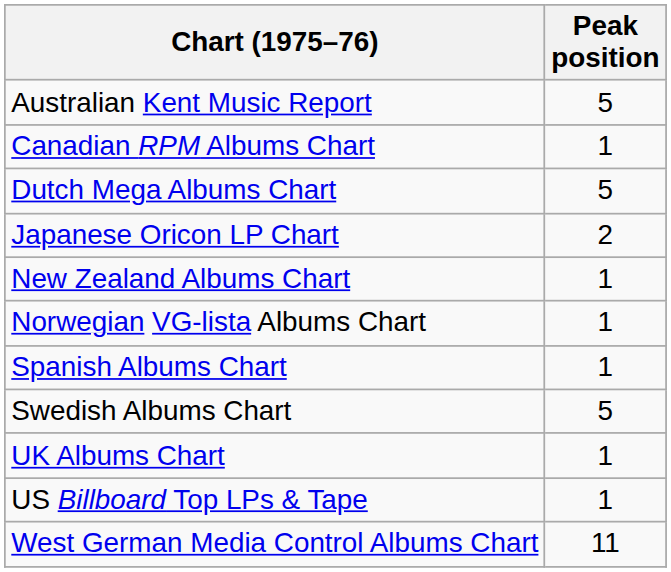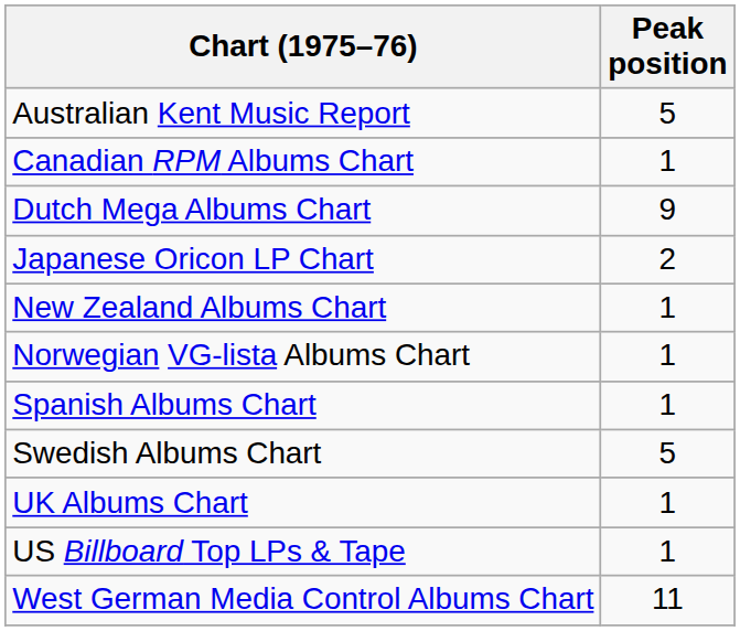Dutch Mega Albums Chart | Peak position: 5 -> 9
